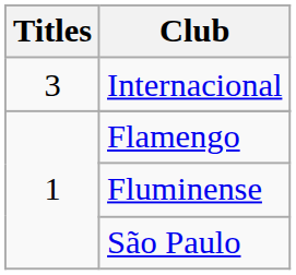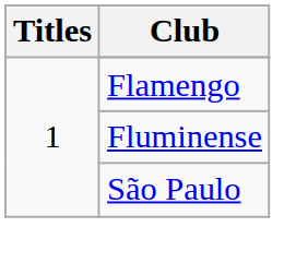- row: 3 | Internacional
